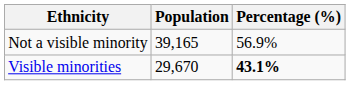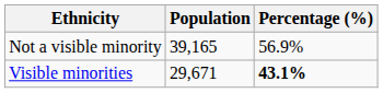Visible minorities | Population: 29,670 -> 29,671
